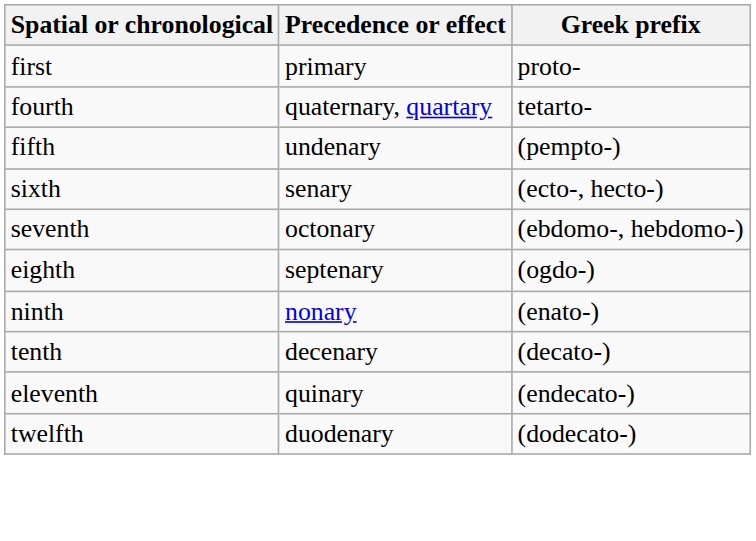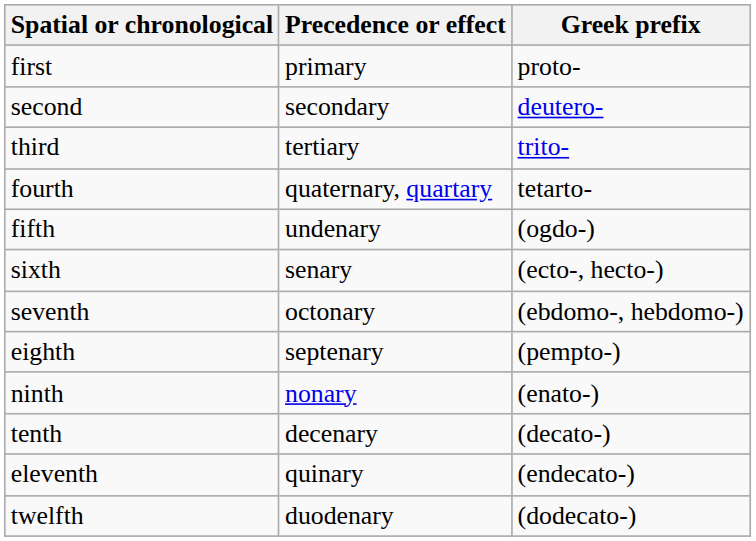+ row: second | secondary | deutero-
+ row: third | tertiary | trito-
fifth | Greek prefix: (pempto-) -> (ogdo-)
eighth | Greek prefix: (ogdo-) -> (pempto-)
